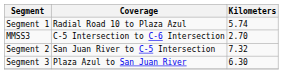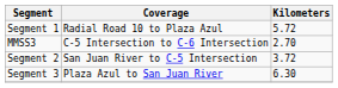Segment 1 | Kilometers: 5.74 -> 5.72
Segment 2 | Kilometers: 7.32 -> 3.72
